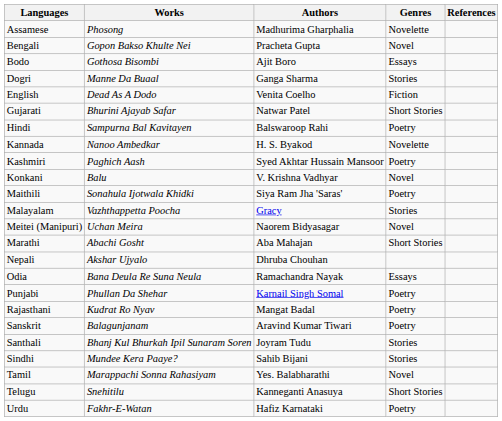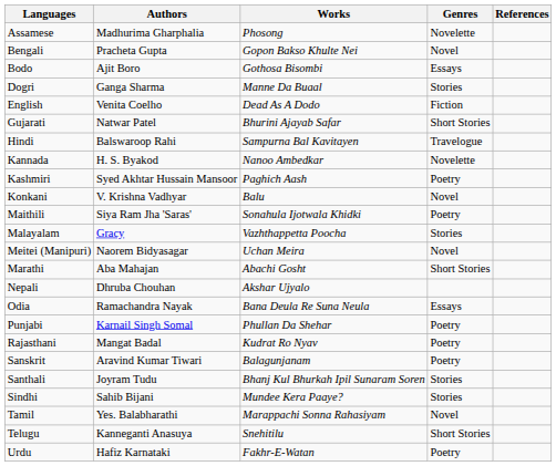columns swapped: Authors <-> Works
Hindi | Genres: Poetry -> Travelogue
